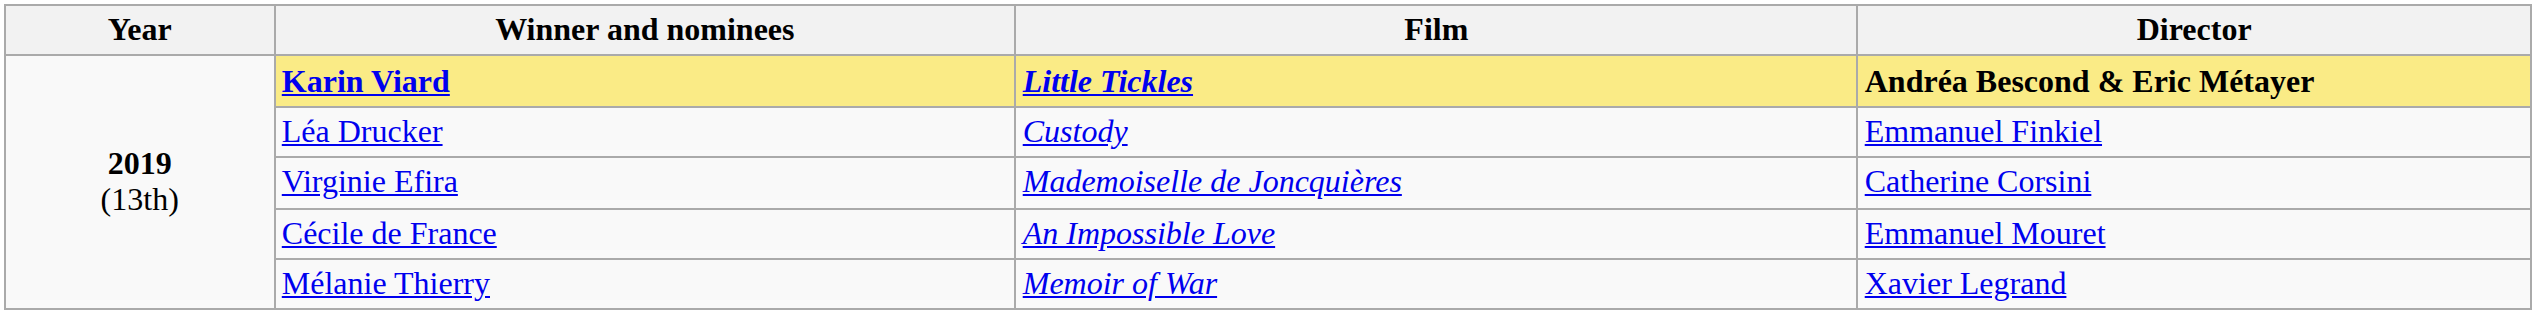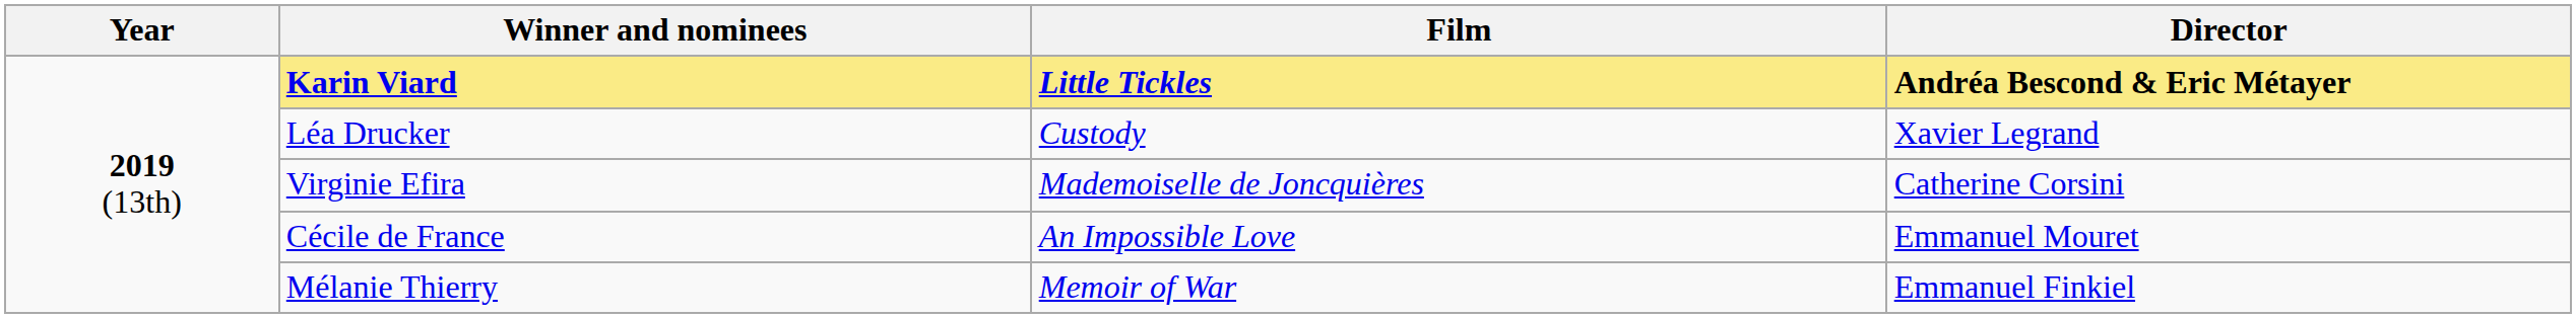Léa Drucker | Director: Emmanuel Finkiel -> Xavier Legrand
Mélanie Thierry | Director: Xavier Legrand -> Emmanuel Finkiel
